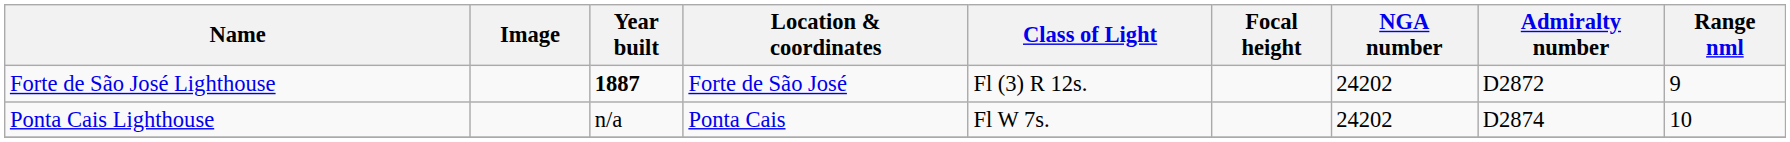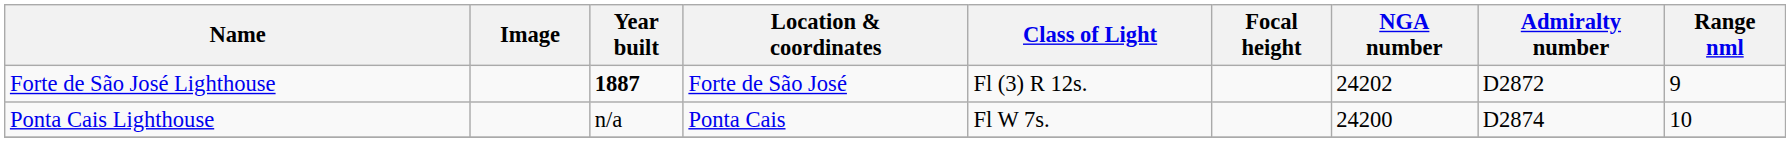Ponta Cais Lighthouse | NGA number: 24202 -> 24200
